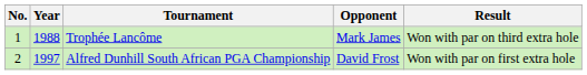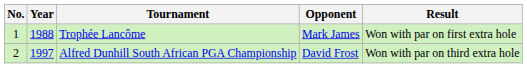Trophée Lancôme | Result: Won with par on third extra hole -> Won with par on first extra hole
Alfred Dunhill South African PGA Championship | Result: Won with par on first extra hole -> Won with par on third extra hole
